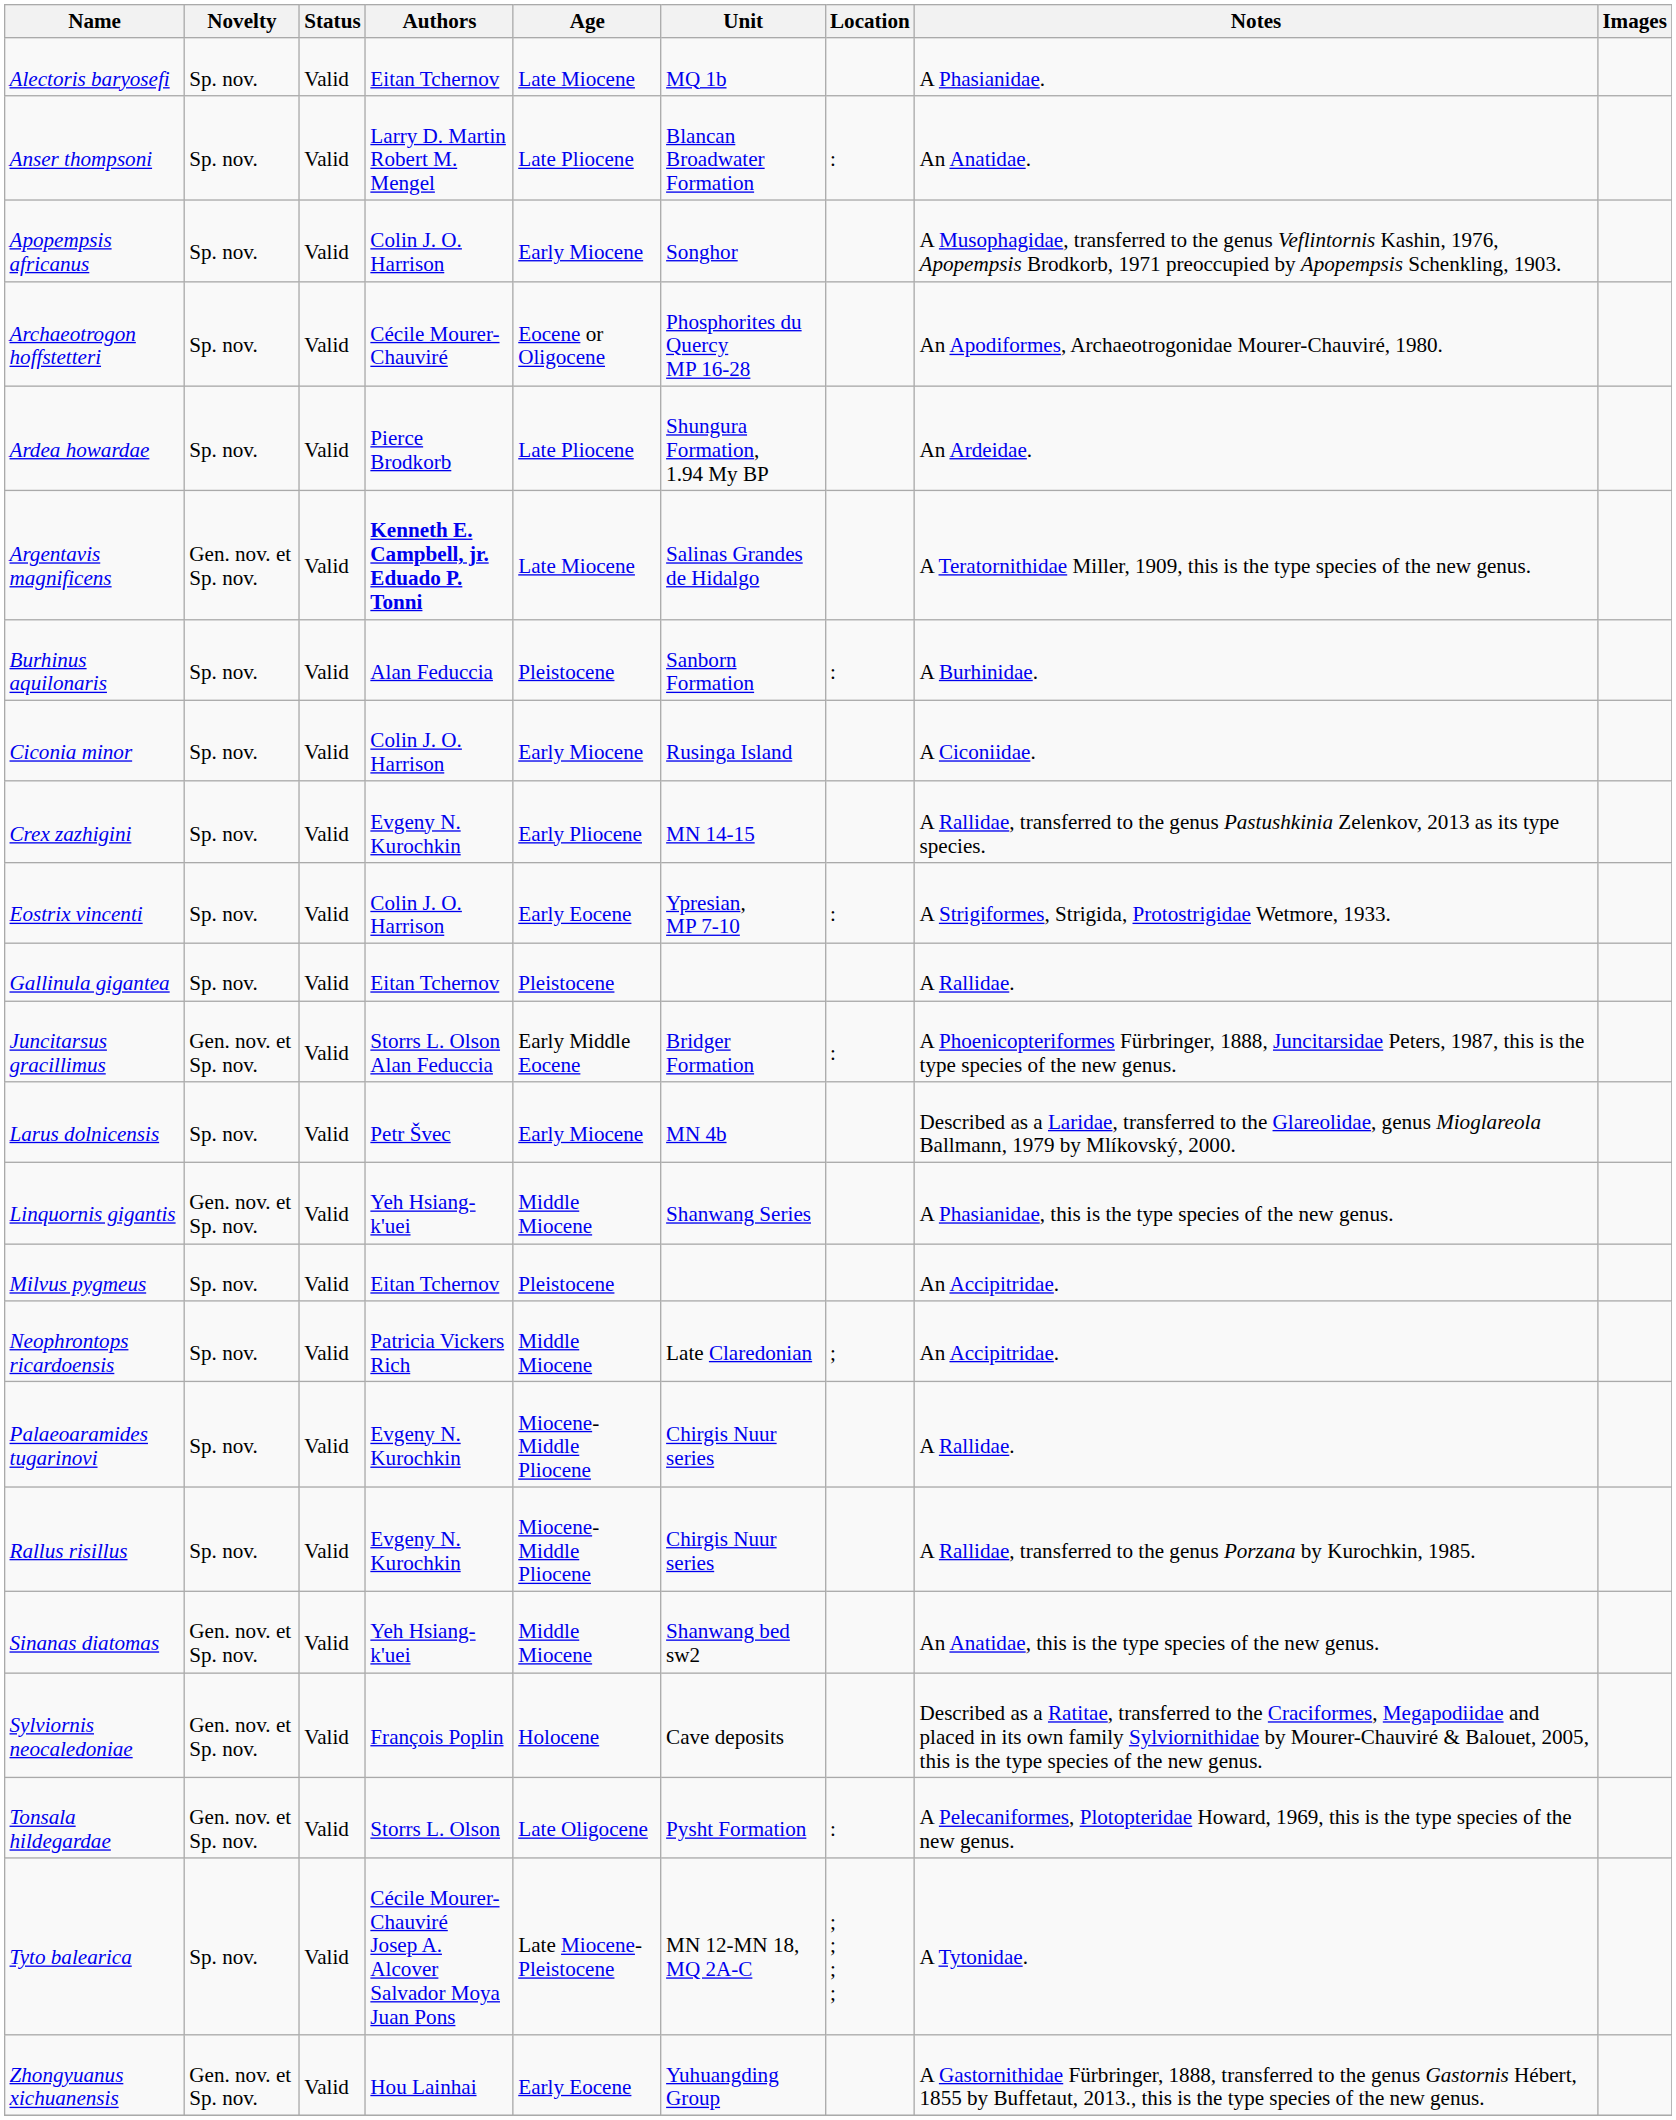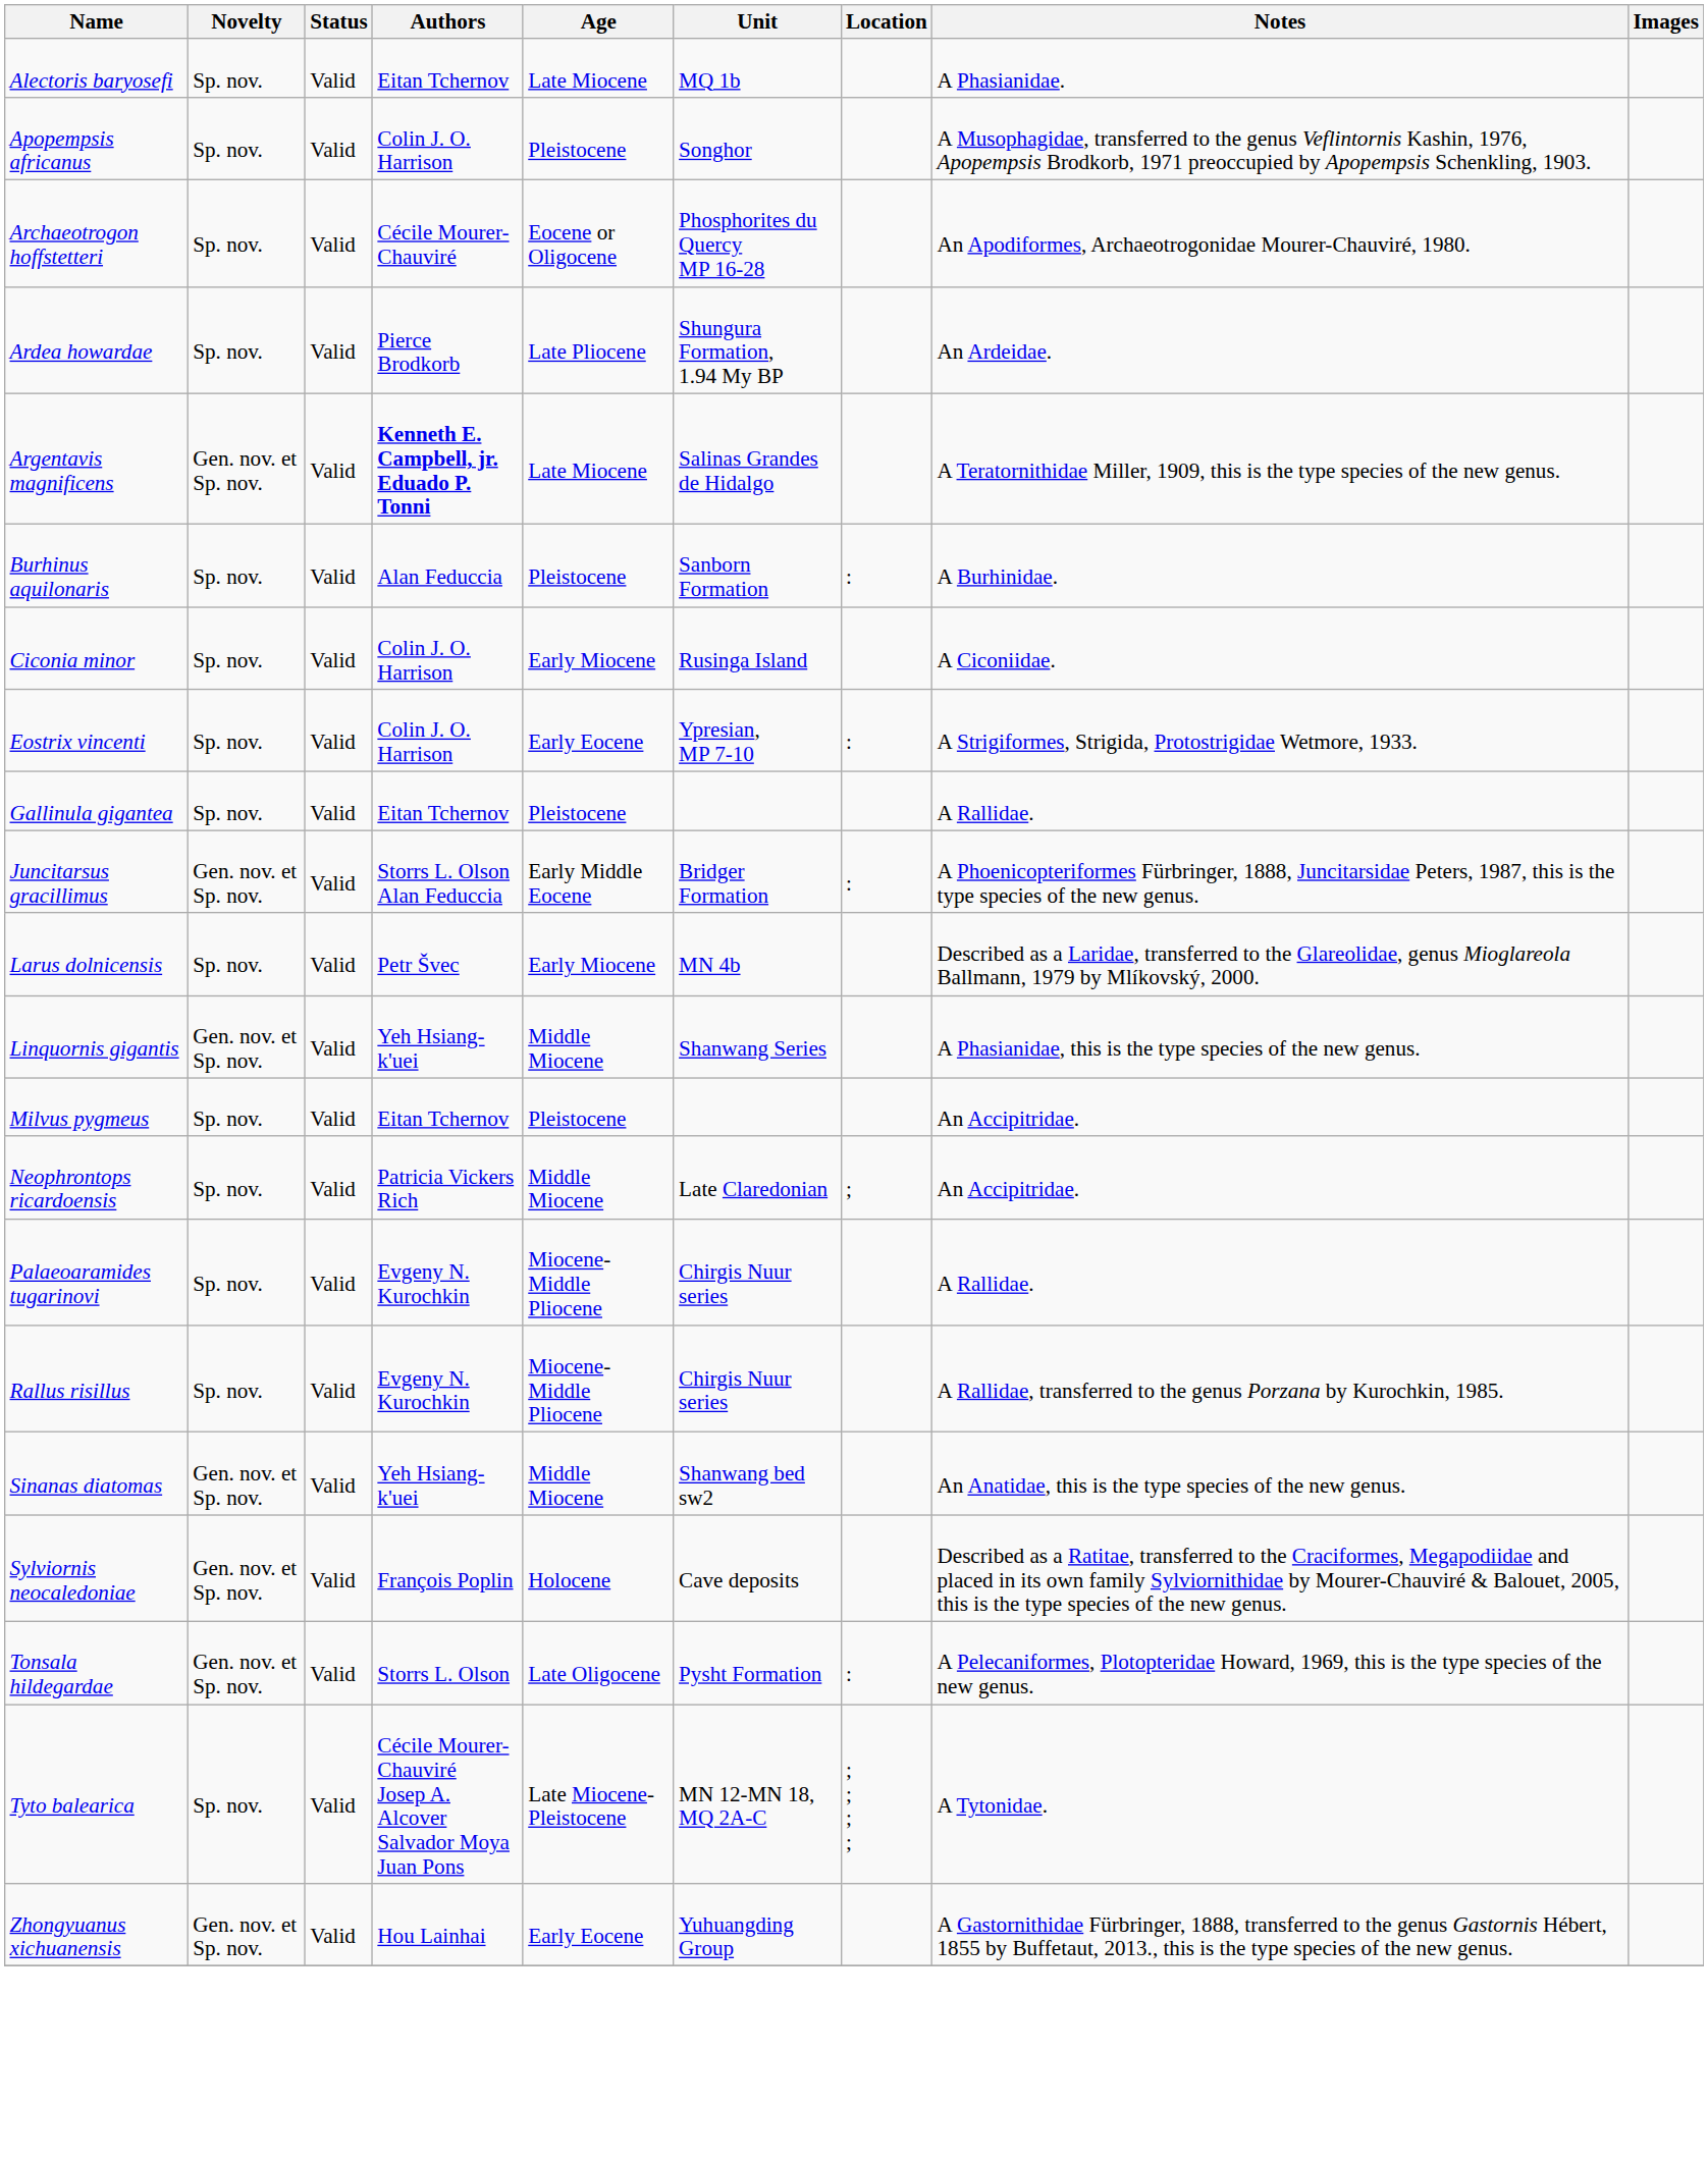- row: Anser thompsoni | Sp. nov. | Valid | Larry D. Martin Robert M. Mengel | Late Pliocene | Blancan Broadwater Formation | : | An Anatidae.
Apopempsis africanus | Age: Early Miocene -> Pleistocene
- row: Crex zazhigini | Sp. nov. | Valid | Evgeny N. Kurochkin | Early Pliocene | MN 14-15 | A Rallidae, transferred to the genus Pastushkinia Zelenkov, 2013 as its type species.
